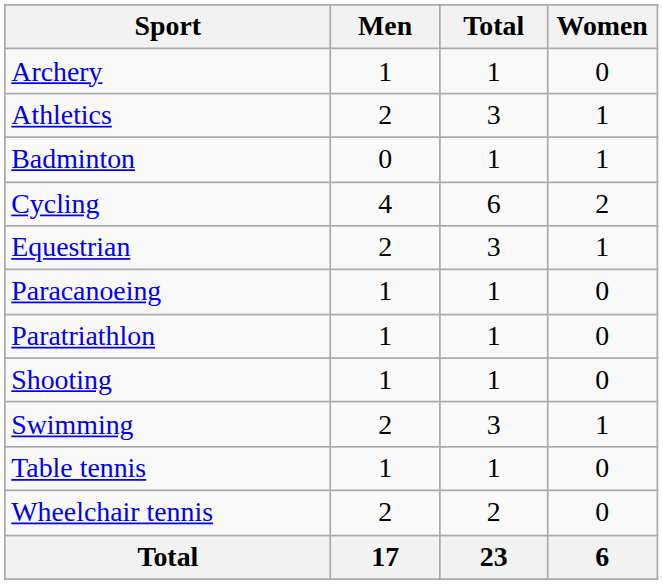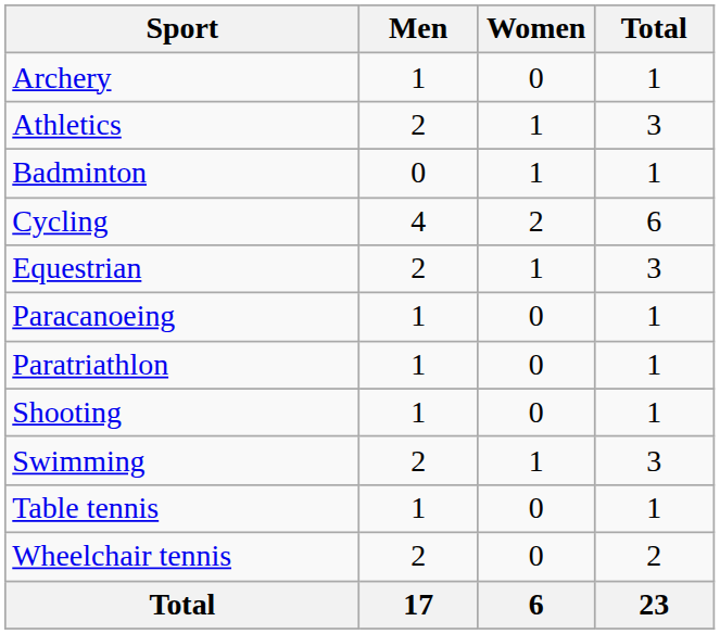columns swapped: Women <-> Total
